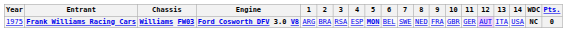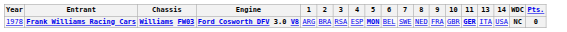- column: 12 | AUT
Frank Williams Racing Cars | Year: 1975 -> 1978
Frank Williams Racing Cars | 11: normal -> bold
